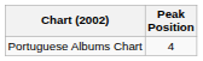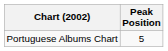Portuguese Albums Chart | Peak Position: 4 -> 5
